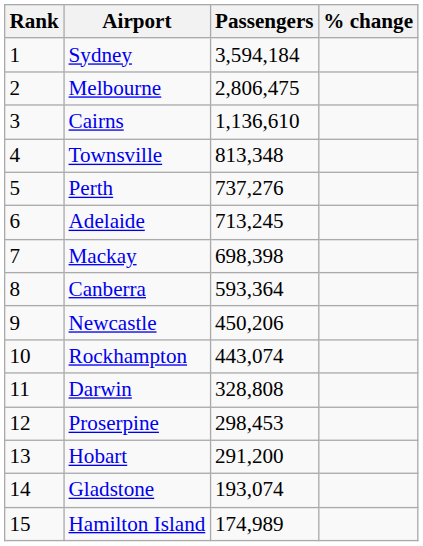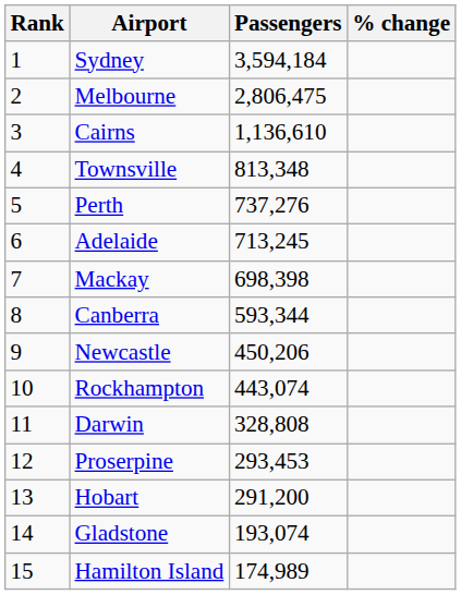Canberra | Passengers: 593,364 -> 593,344
Proserpine | Passengers: 298,453 -> 293,453
